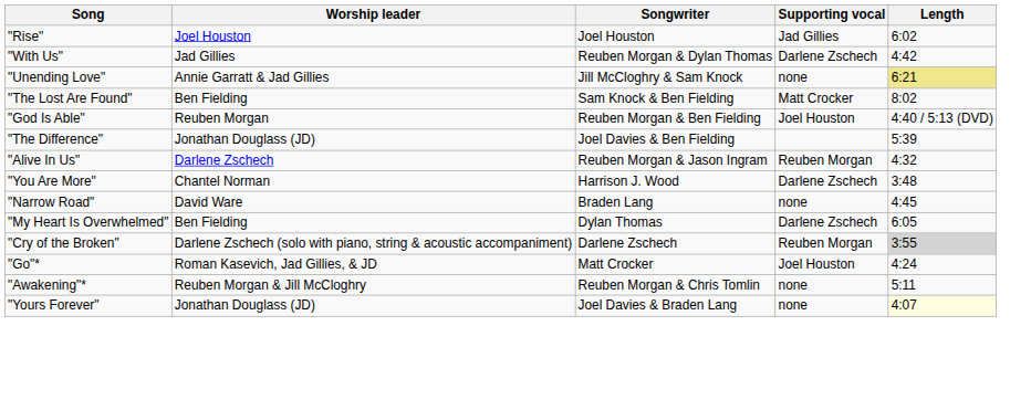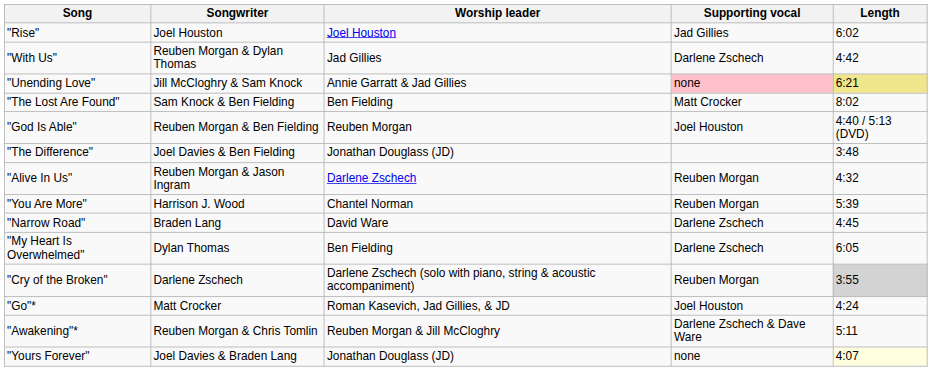columns swapped: Songwriter <-> Worship leader
"Unending Love" | Supporting vocal: no background -> pink background
"The Difference" | Length: 5:39 -> 3:48
"You Are More" | Supporting vocal: Darlene Zschech -> Reuben Morgan
"You Are More" | Length: 3:48 -> 5:39
"Narrow Road" | Supporting vocal: none -> Darlene Zschech
"Awakening"* | Supporting vocal: none -> Darlene Zschech & Dave Ware
